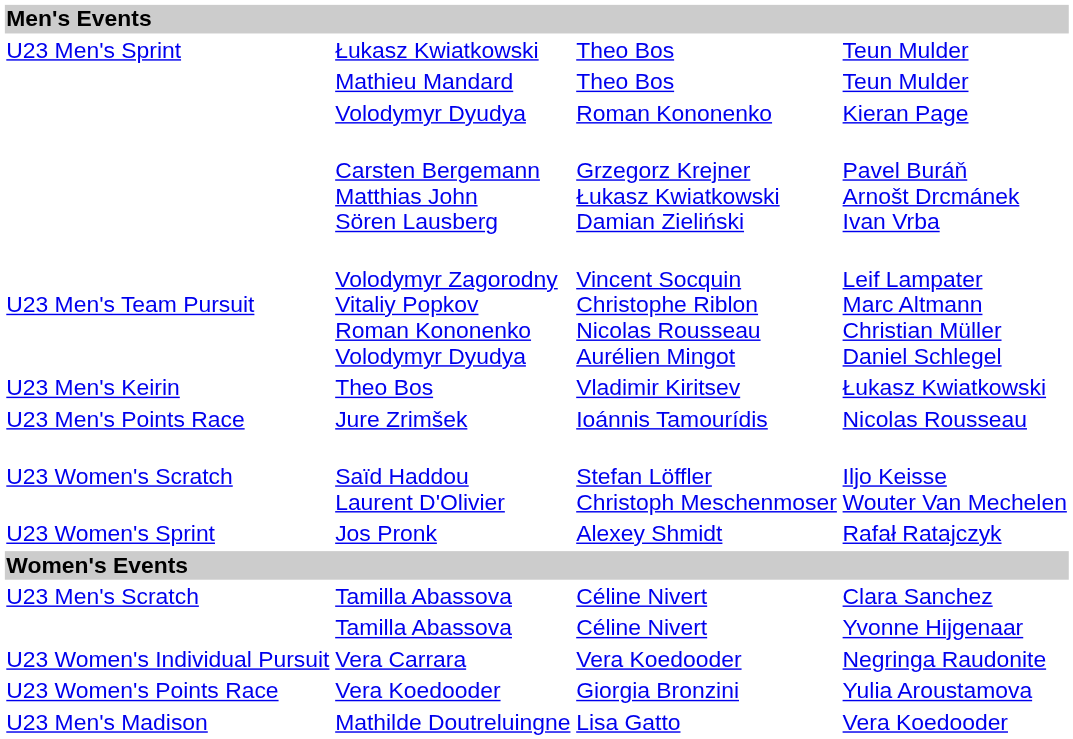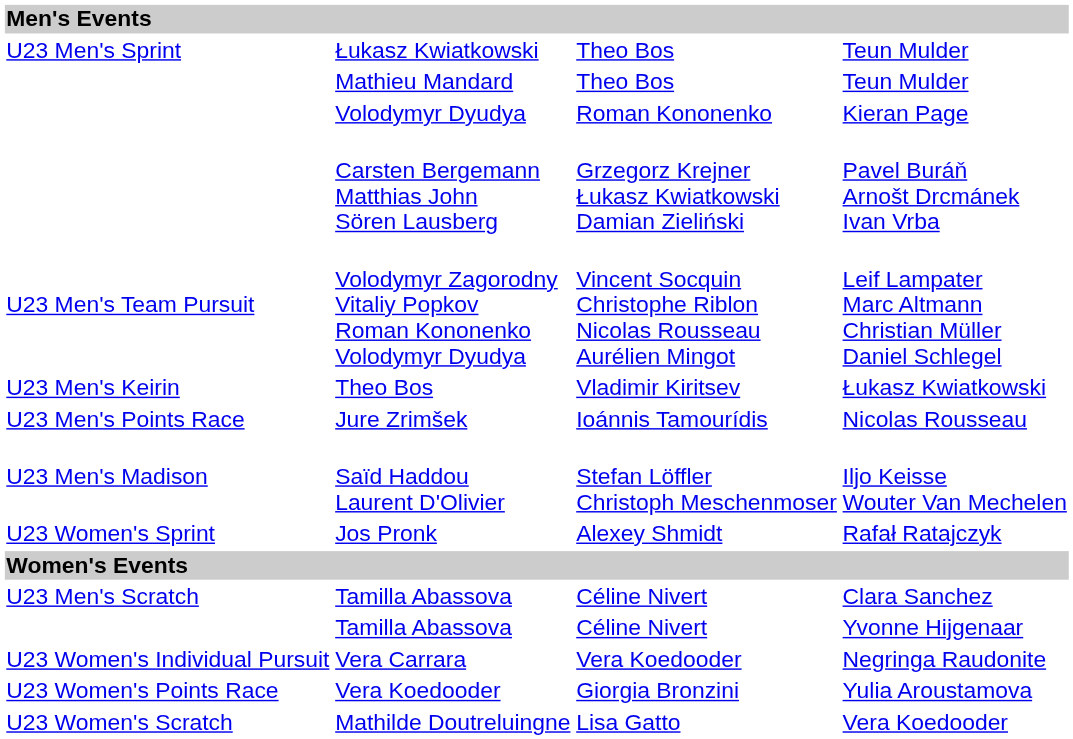Saïd Haddou Laurent D'Olivier | column 1: U23 Women's Scratch -> U23 Men's Madison
Mathilde Doutreluingne | column 1: U23 Men's Madison -> U23 Women's Scratch
